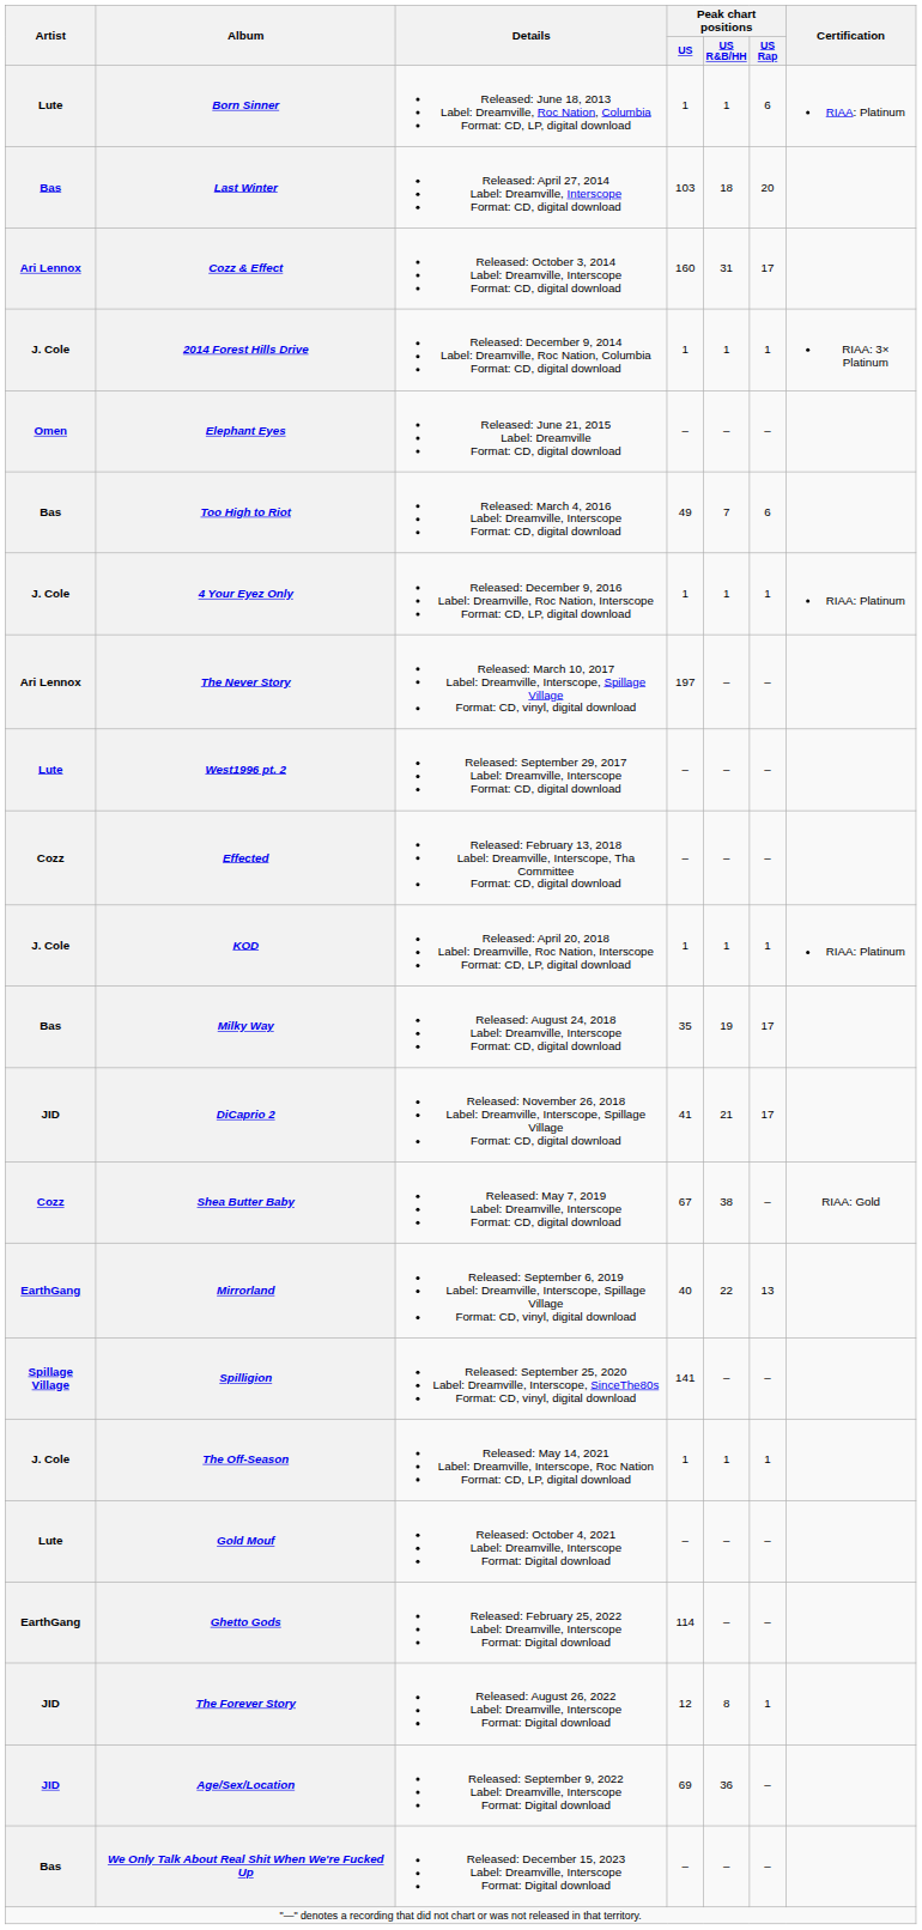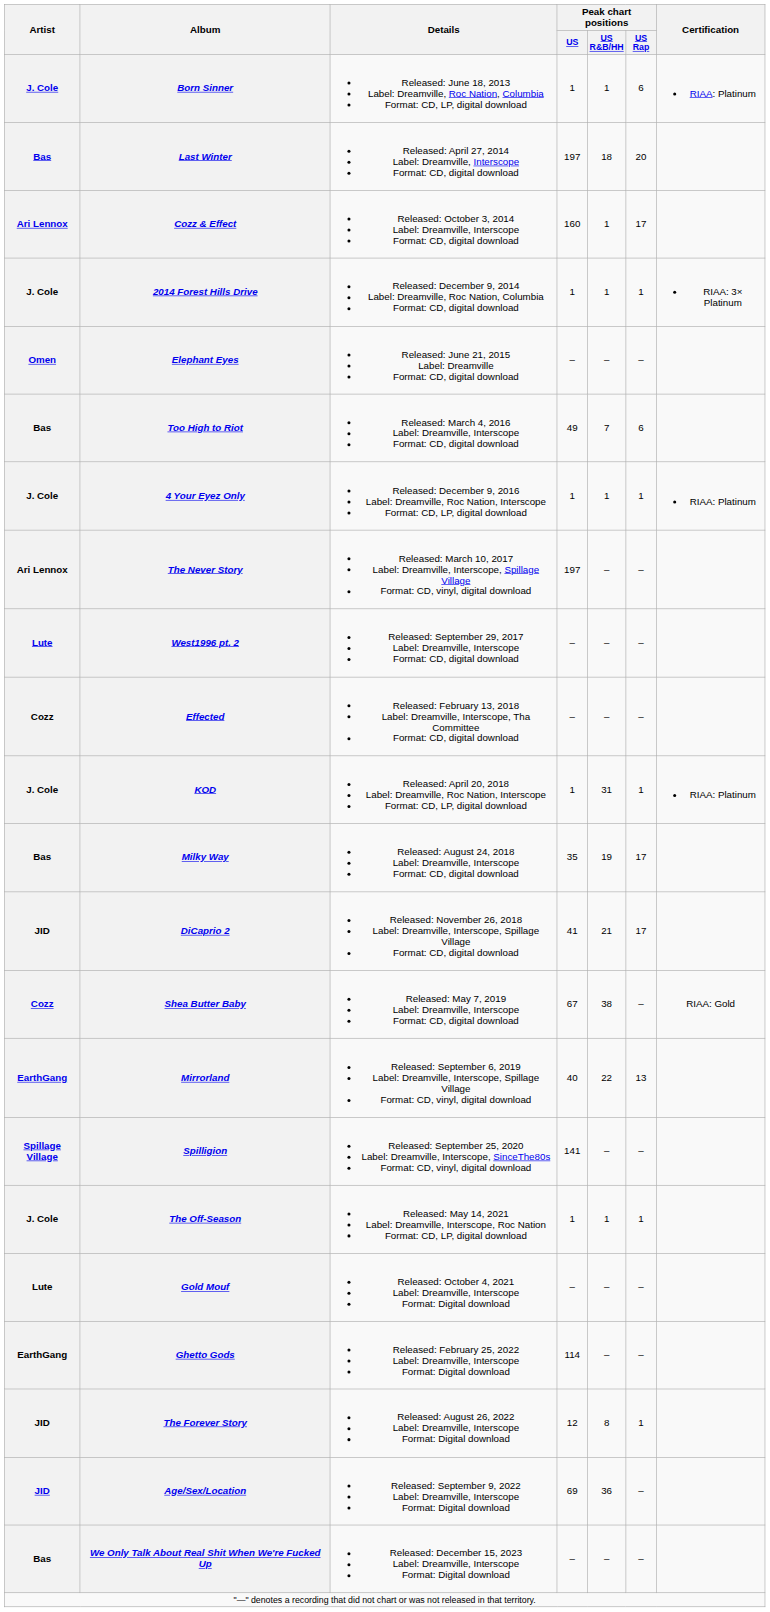Born Sinner | Artist: Lute -> J. Cole
Last Winter | Peak chart positions / US: 103 -> 197
Cozz & Effect | Peak chart positions / US R&B/HH: 31 -> 1
KOD | Peak chart positions / US R&B/HH: 1 -> 31
